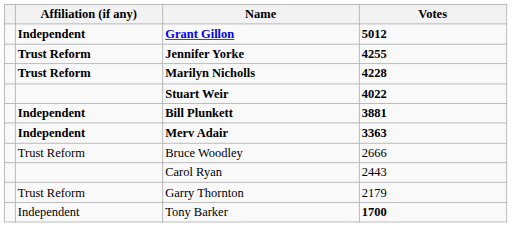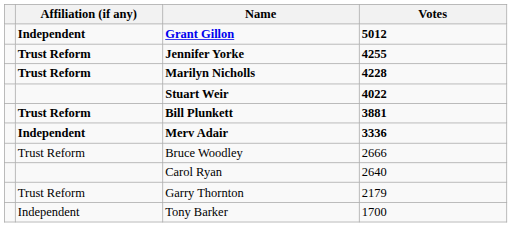Bill Plunkett | Affiliation (if any): Independent -> Trust Reform
Merv Adair | Votes: 3363 -> 3336
Carol Ryan | Votes: 2443 -> 2640
Tony Barker | Votes: bold -> normal
